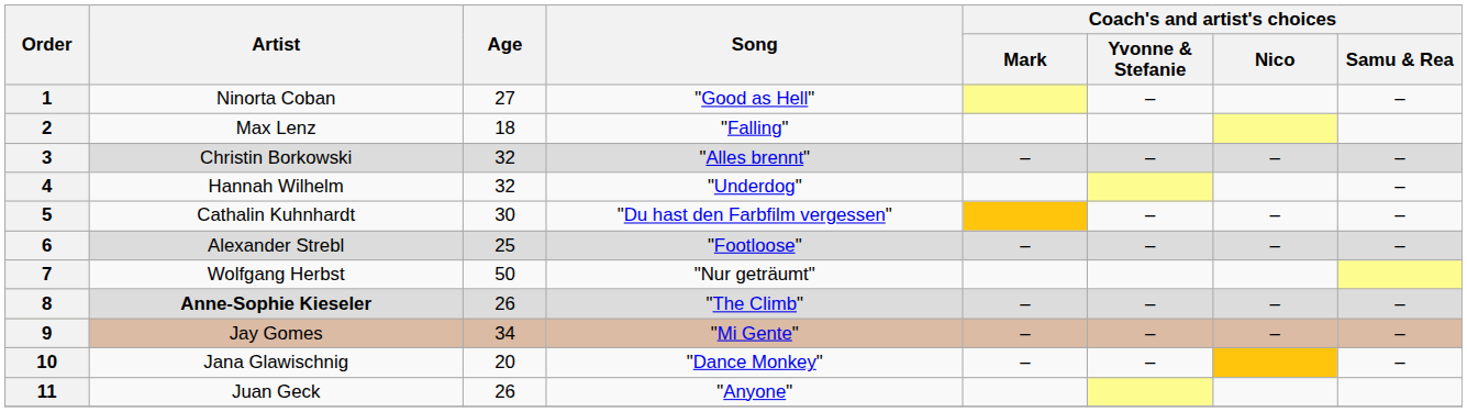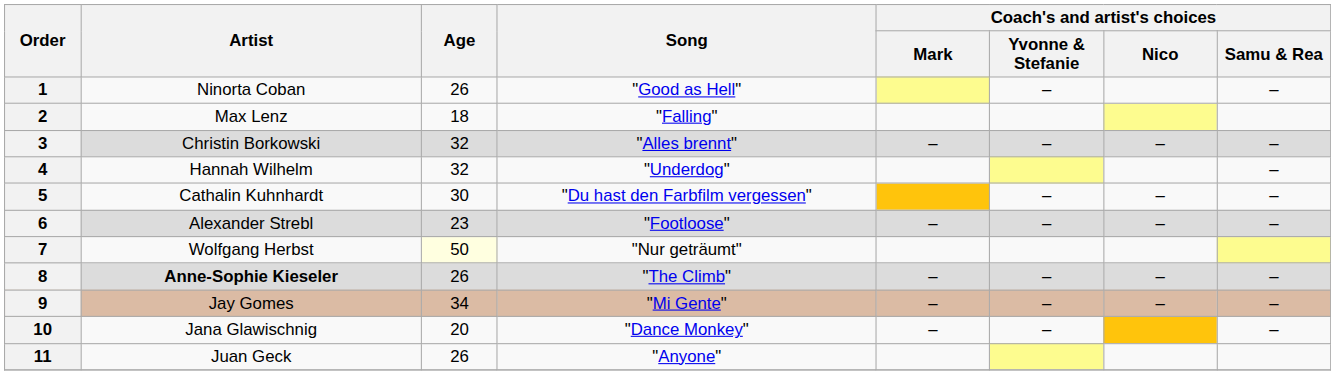1 | Age: 27 -> 26
6 | Age: 25 -> 23
7 | Age: no background -> lightyellow background
